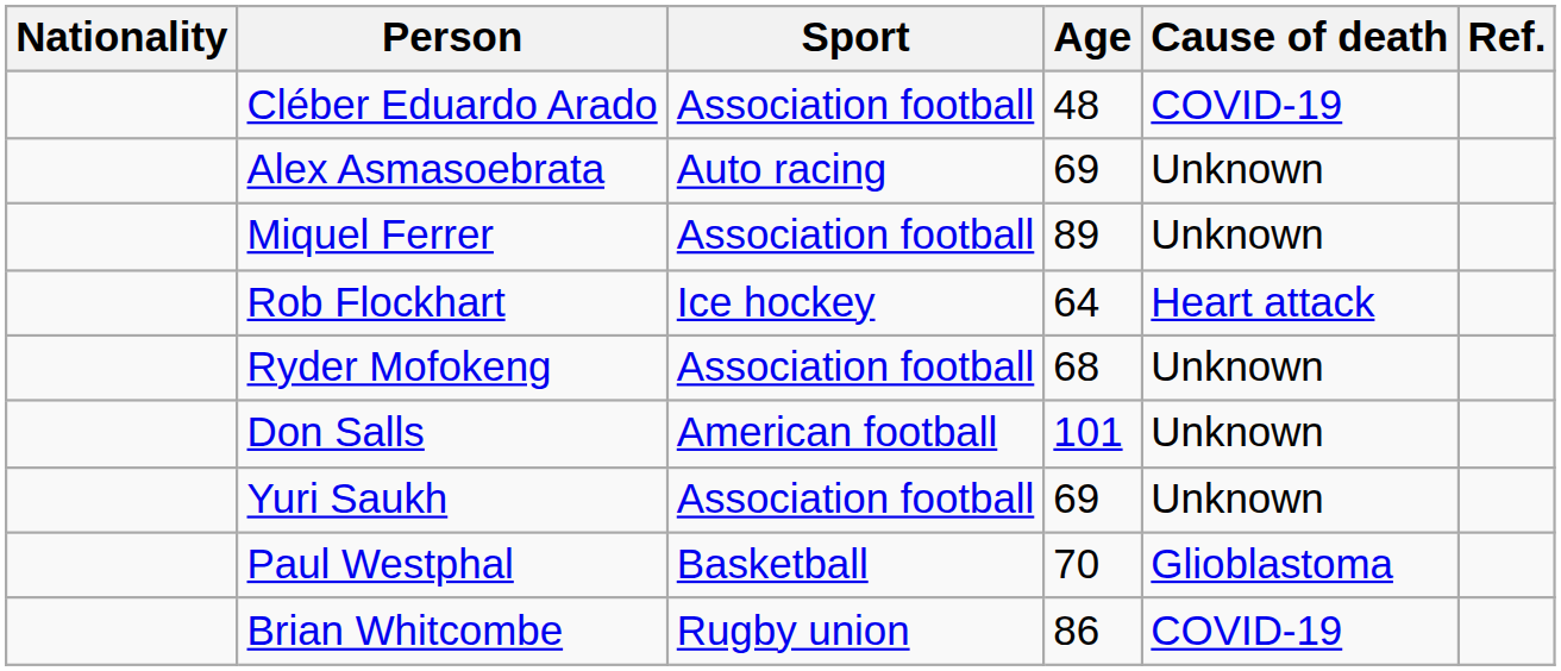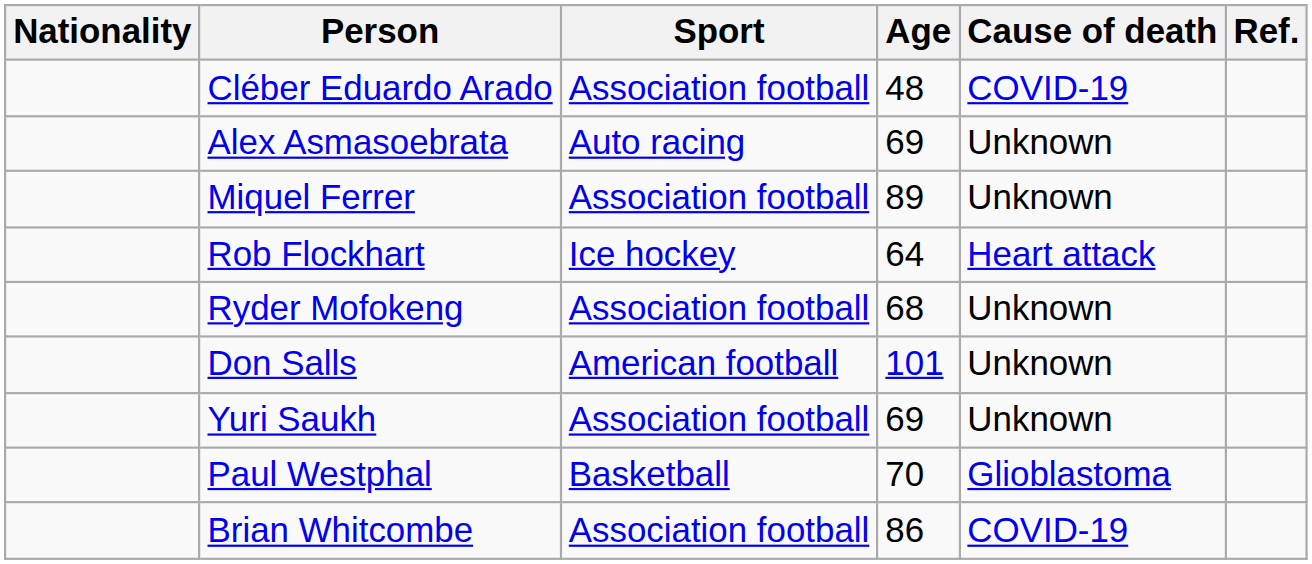Brian Whitcombe | Sport: Rugby union -> Association football
